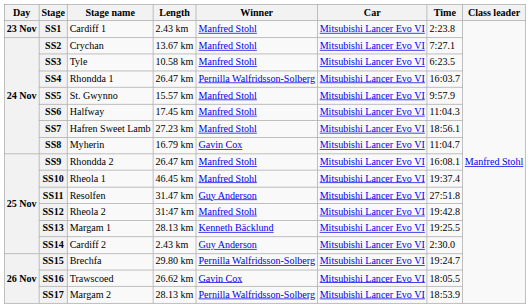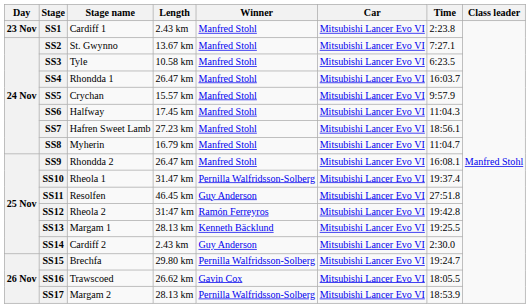SS2 | Stage name: Crychan -> St. Gwynno
SS4 | Winner: Pernilla Walfridsson-Solberg -> Manfred Stohl
SS5 | Stage name: St. Gwynno -> Crychan
SS8 | Winner: Gavin Cox -> Manfred Stohl
SS10 | Length: 46.45 km -> 31.47 km
SS10 | Winner: Manfred Stohl -> Pernilla Walfridsson-Solberg
SS11 | Length: 31.47 km -> 46.45 km
SS12 | Winner: Manfred Stohl -> Ramón Ferreyros
